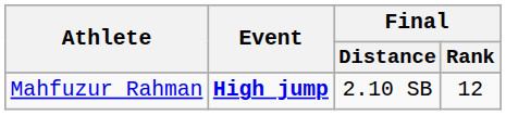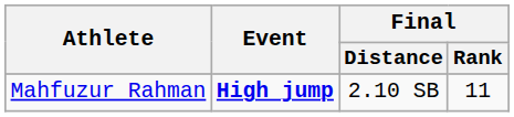Mahfuzur Rahman | Final / Rank: 12 -> 11
